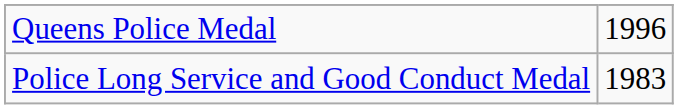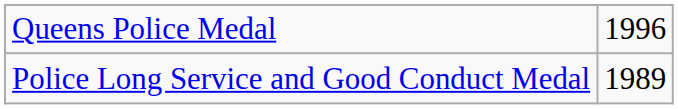Police Long Service and Good Conduct Medal | column 2: 1983 -> 1989
